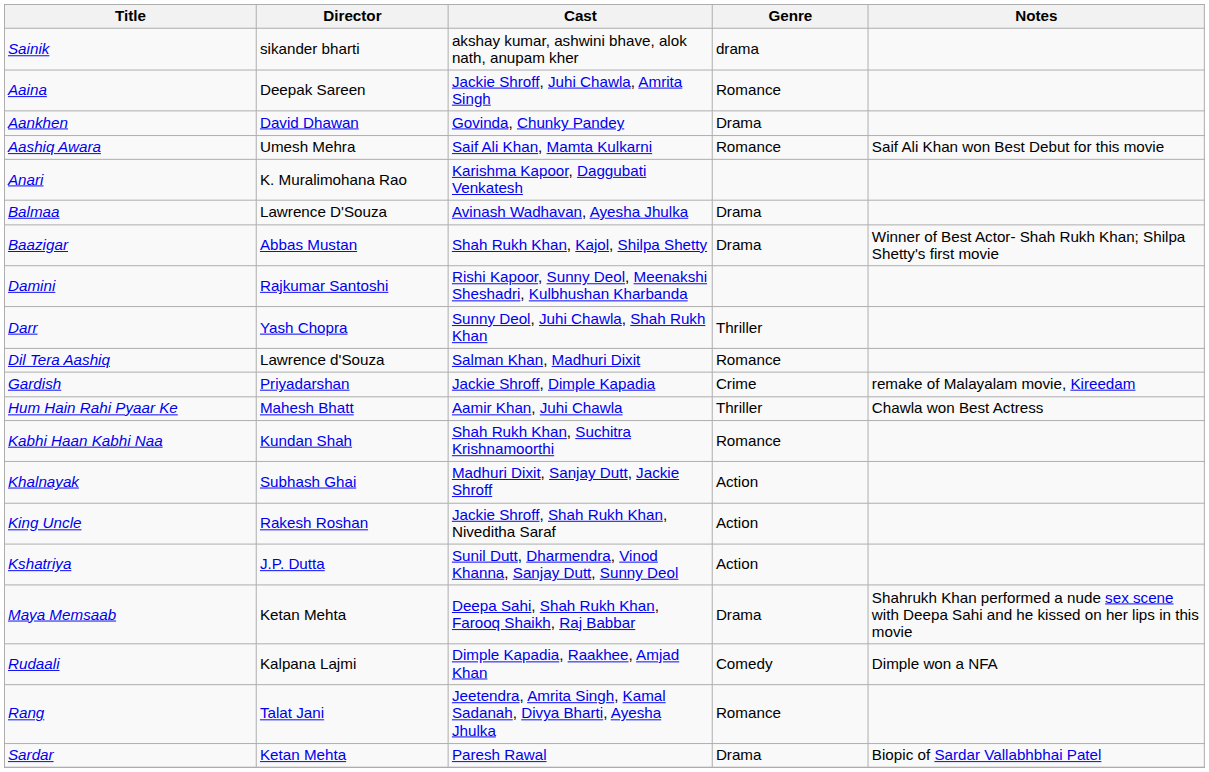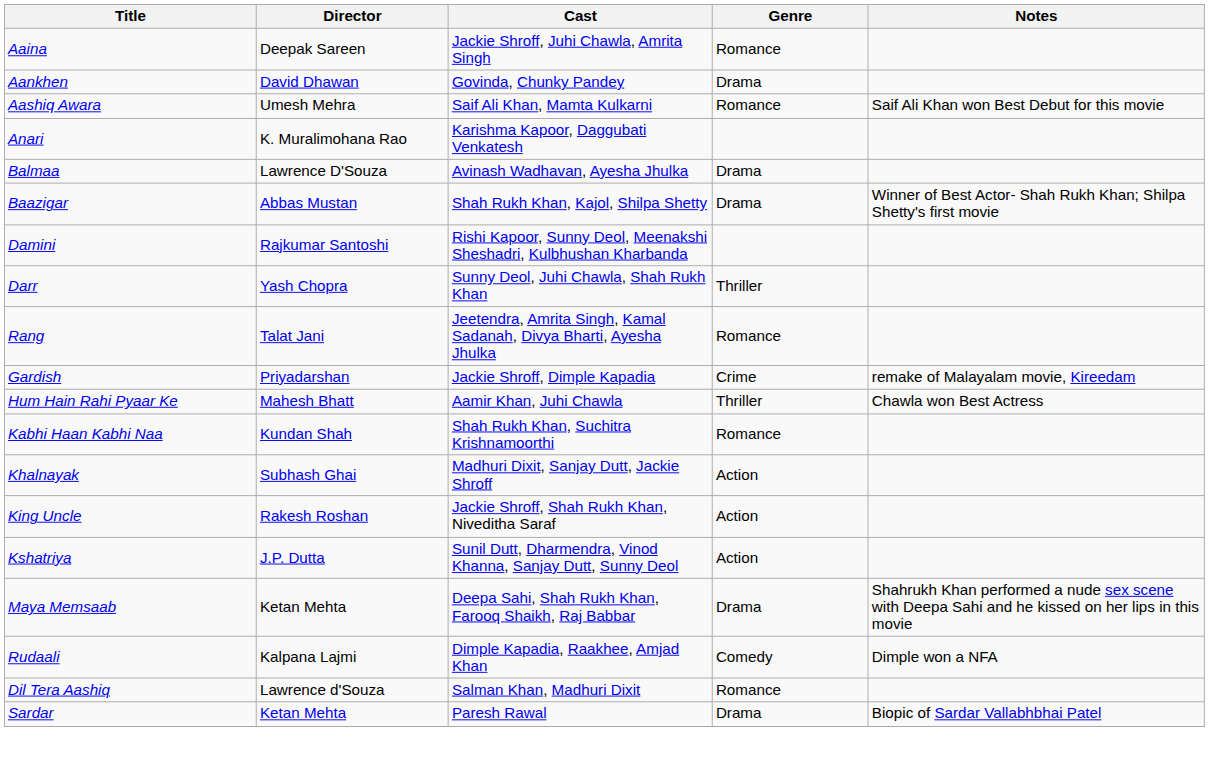- row: Sainik | sikander bharti | akshay kumar, ashwini bhave, alok nath, anupam kher | drama
rows swapped: Dil Tera Aashiq <-> Rang
